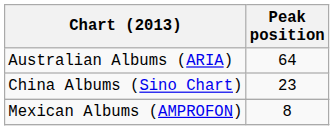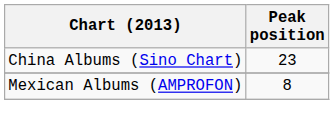- row: Australian Albums (ARIA) | 64
